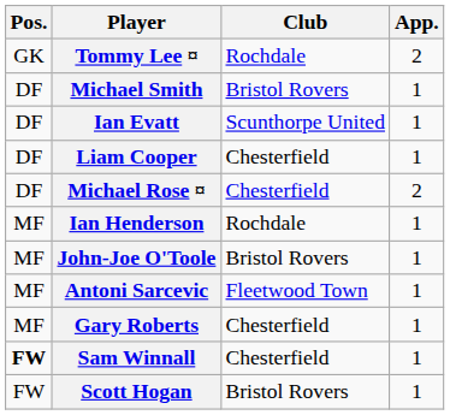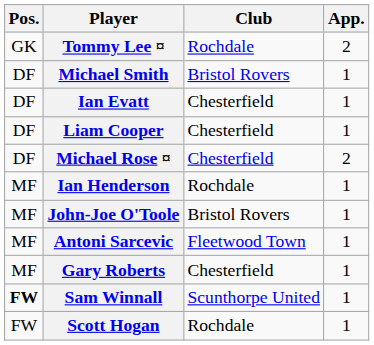Ian Evatt | Club: Scunthorpe United -> Chesterfield
Sam Winnall | Club: Chesterfield -> Scunthorpe United
Scott Hogan | Club: Bristol Rovers -> Rochdale
